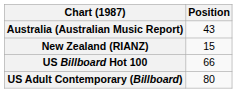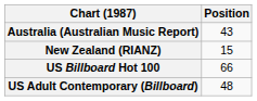US Adult Contemporary (Billboard) | Position: 80 -> 48
